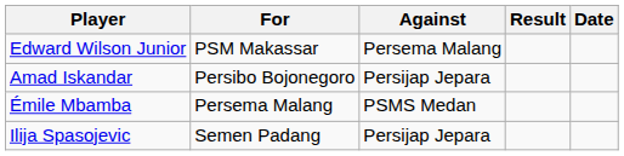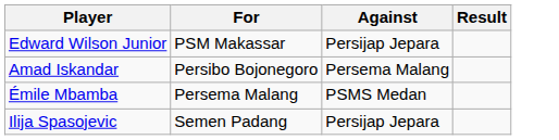- column: Date
Edward Wilson Junior | Against: Persema Malang -> Persijap Jepara
Amad Iskandar | Against: Persijap Jepara -> Persema Malang
